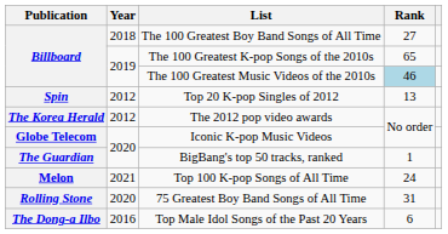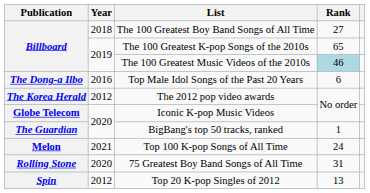rows swapped: Top Male Idol Songs of the Past 20 Years <-> Top 20 K-pop Singles of 2012
